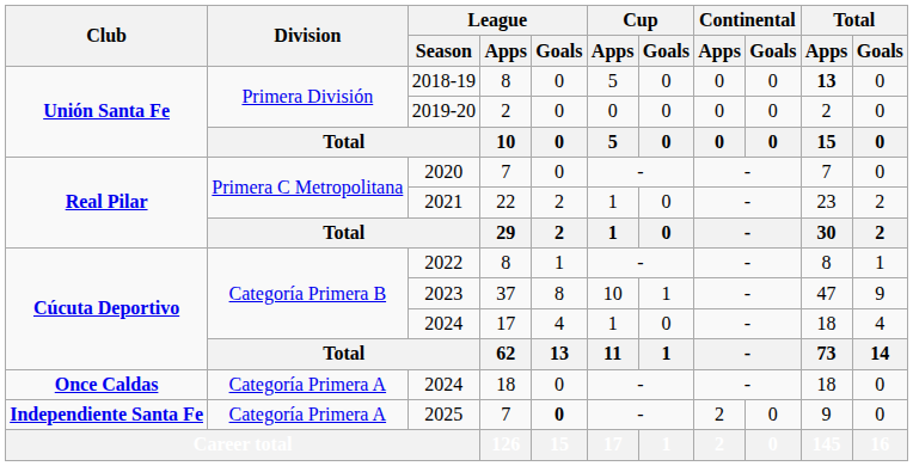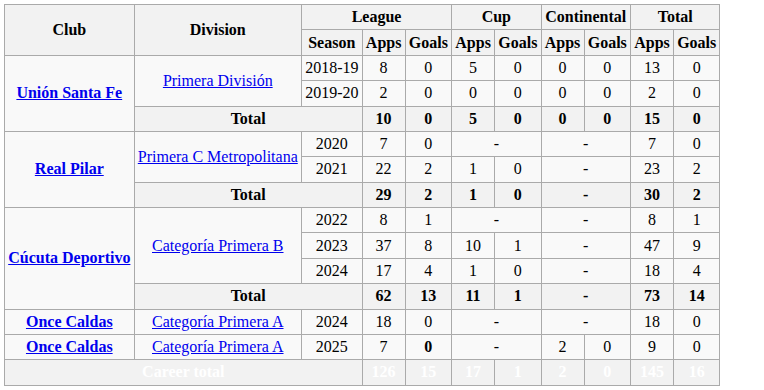2018-19 | Total / Apps: bold -> normal
2025 | Club: Independiente Santa Fe -> Once Caldas
